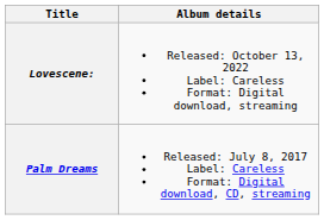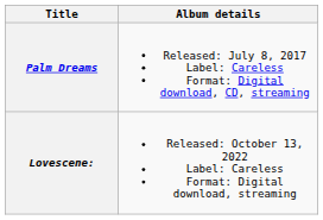rows swapped: Palm Dreams <-> Lovescene:
